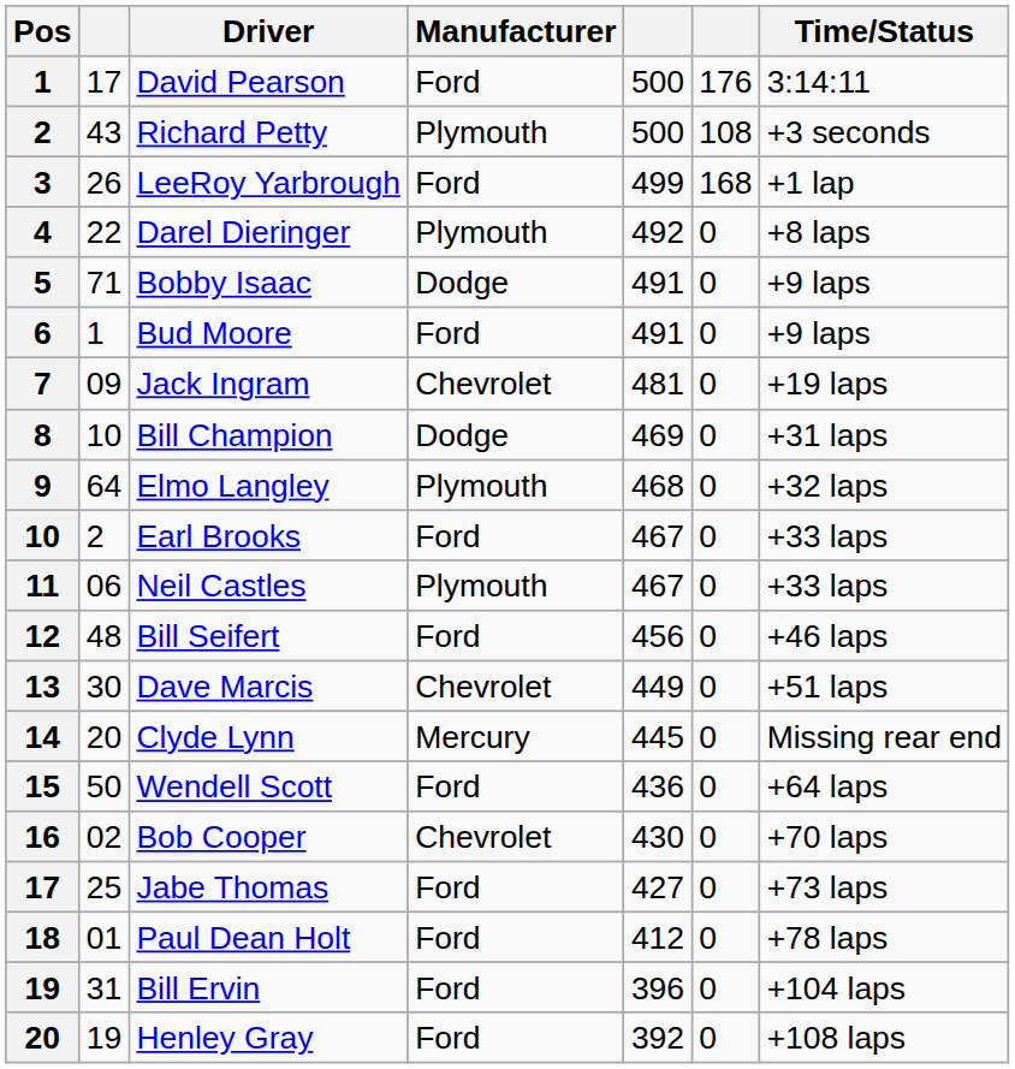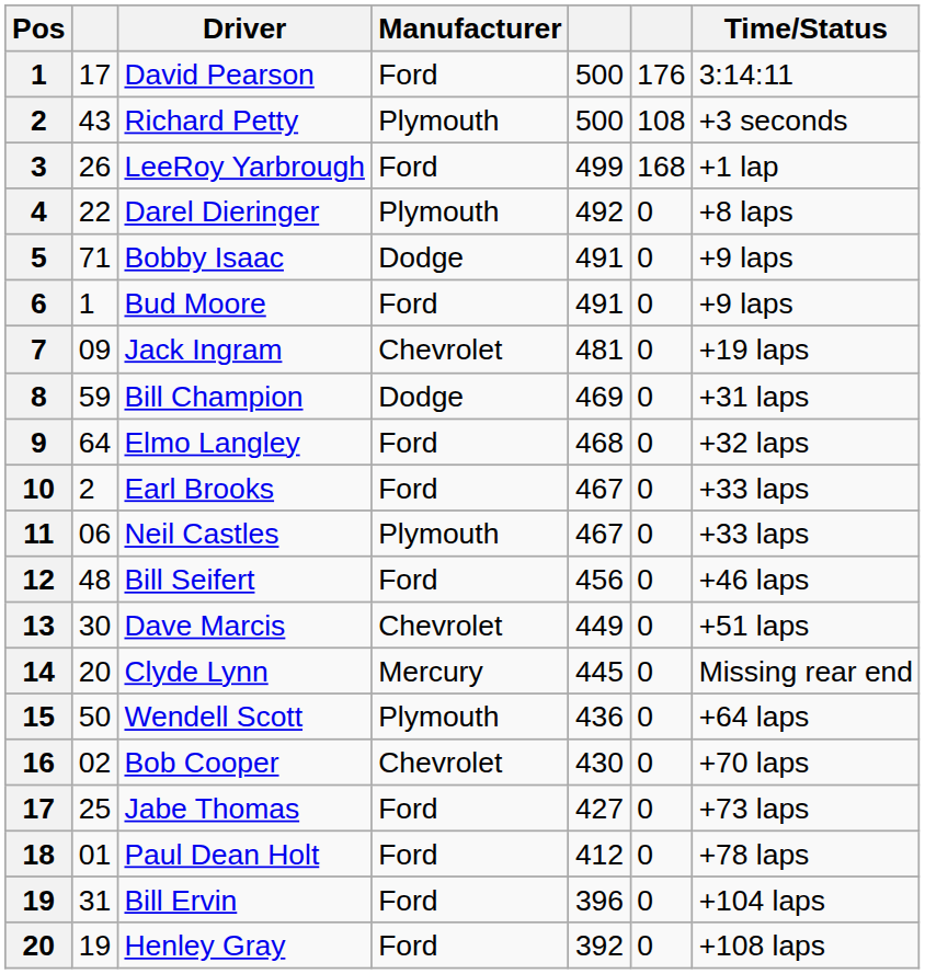Bill Champion | column 2: 10 -> 59
Elmo Langley | Manufacturer: Plymouth -> Ford
Wendell Scott | Manufacturer: Ford -> Plymouth
